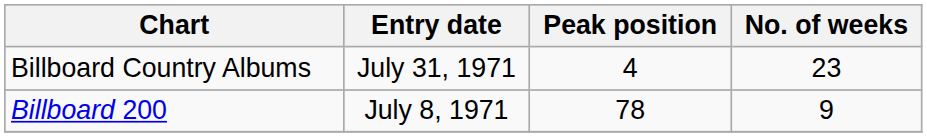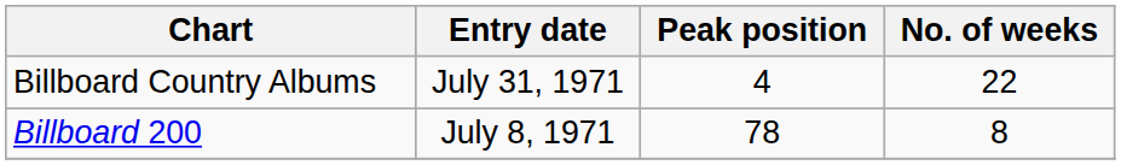Billboard Country Albums | No. of weeks: 23 -> 22
Billboard 200 | No. of weeks: 9 -> 8
